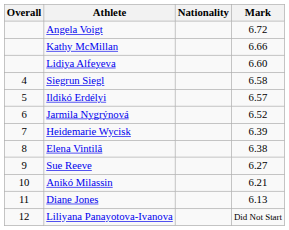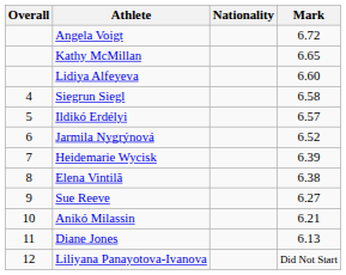Kathy McMillan | Mark: 6.66 -> 6.65
